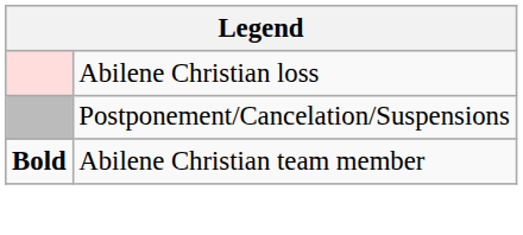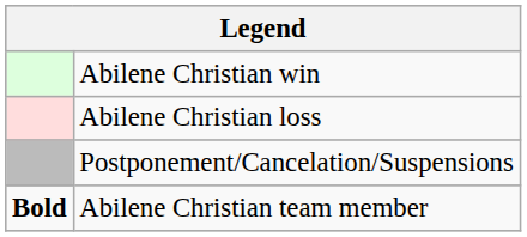+ row: Abilene Christian win
